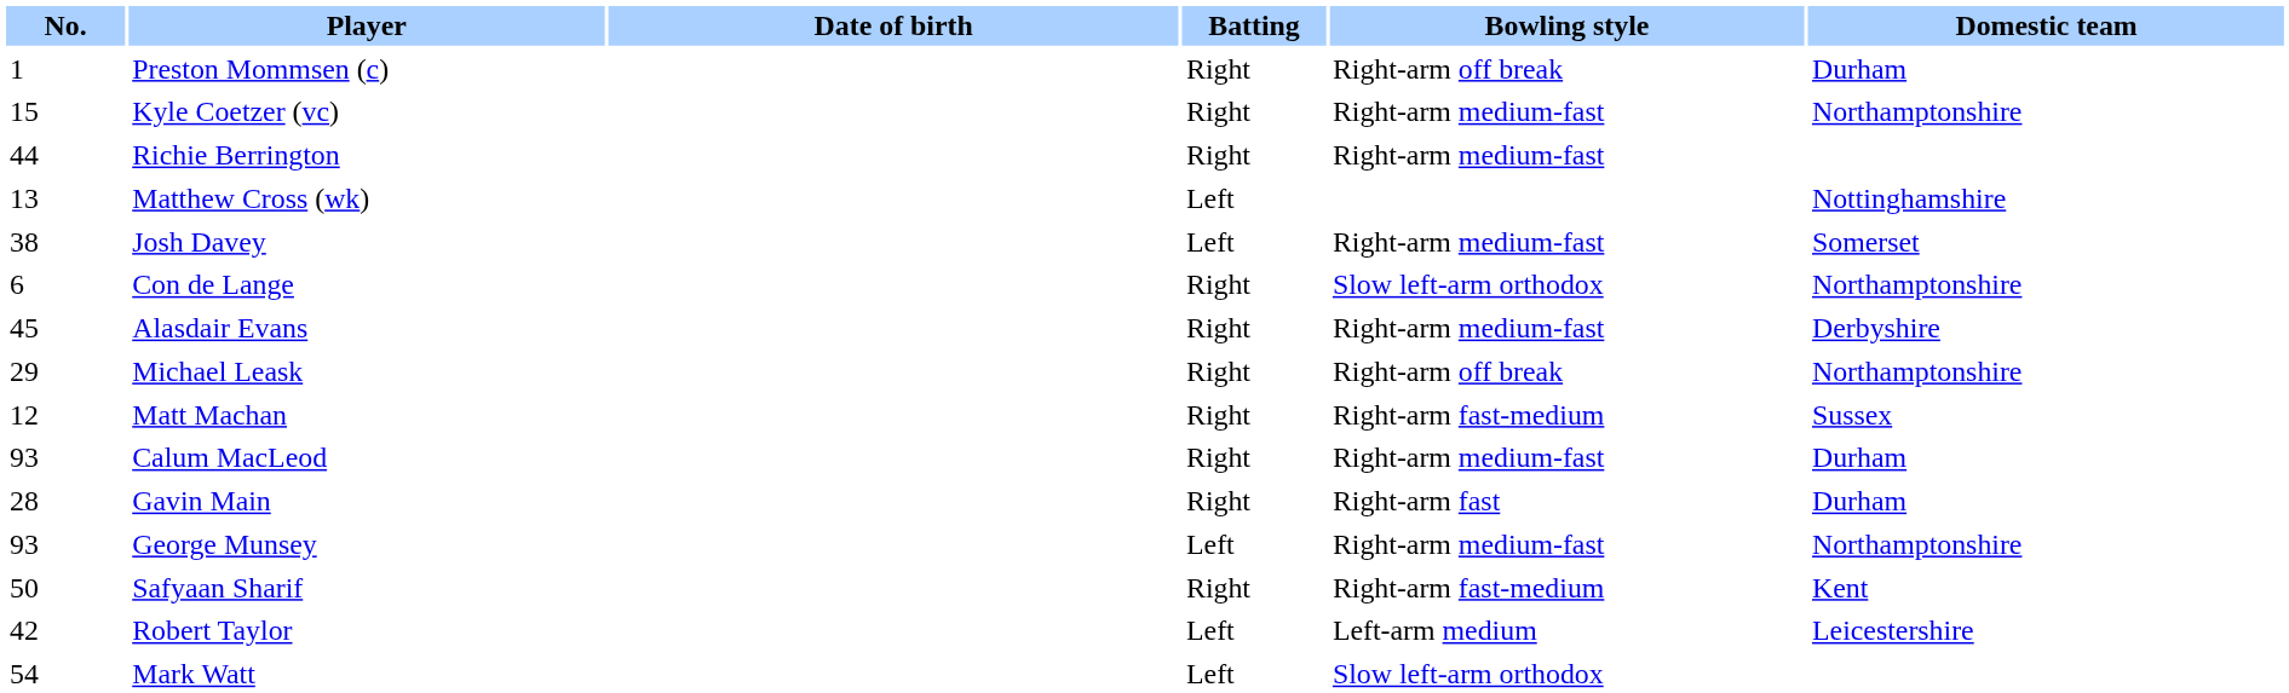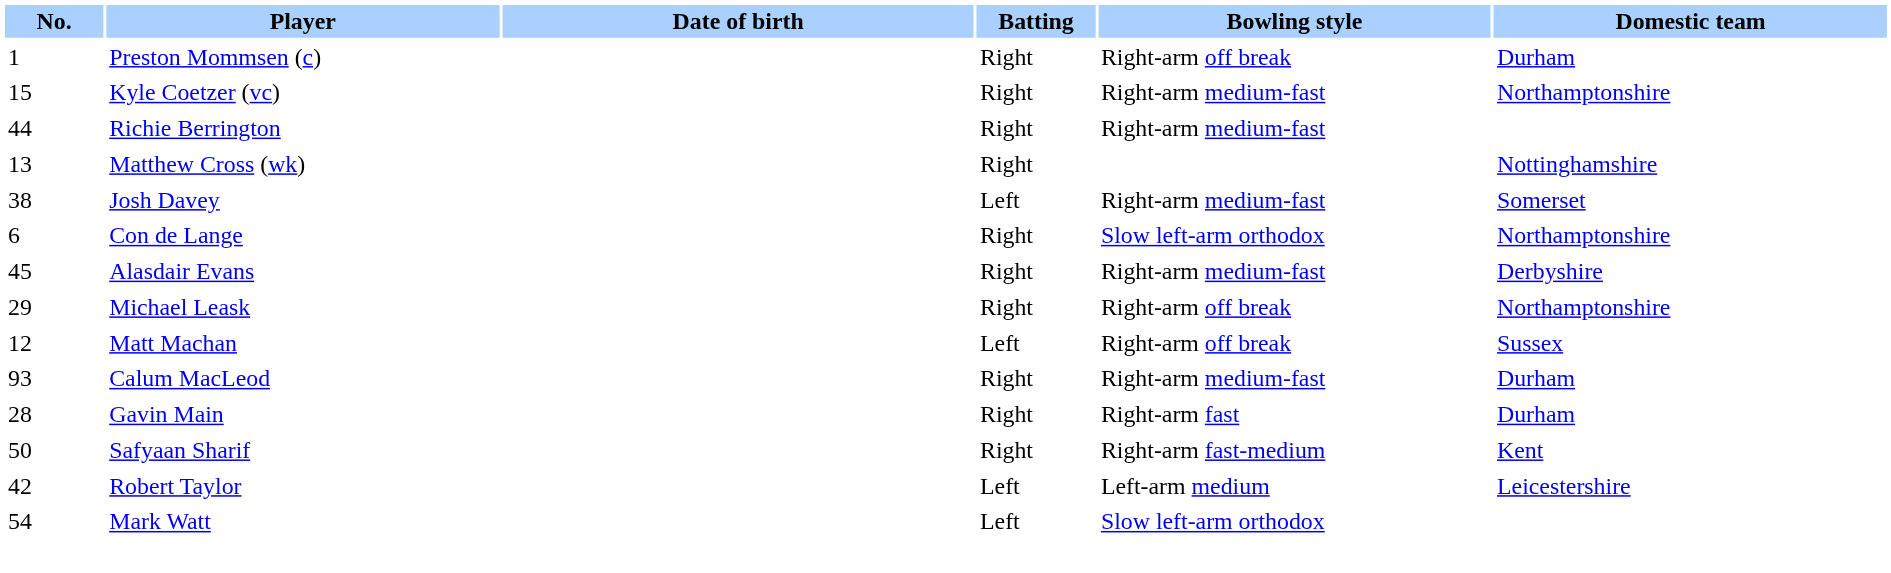Matthew Cross (wk) | Batting: Left -> Right
Matt Machan | Batting: Right -> Left
Matt Machan | Bowling style: Right-arm fast-medium -> Right-arm off break
- row: 93 | George Munsey | Left | Right-arm medium-fast | Northamptonshire
